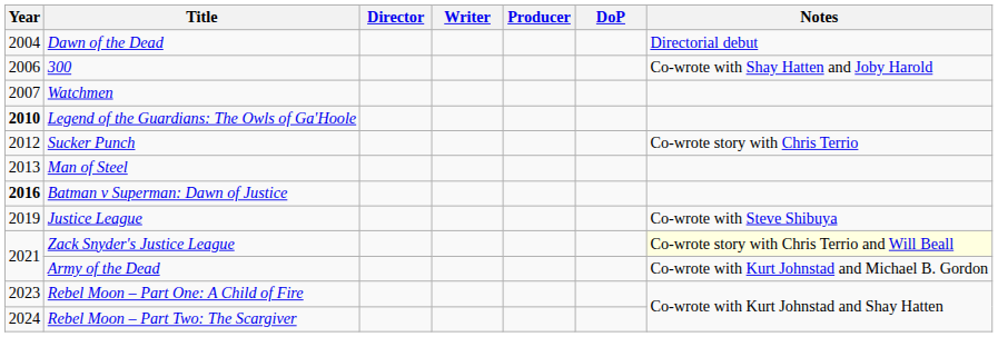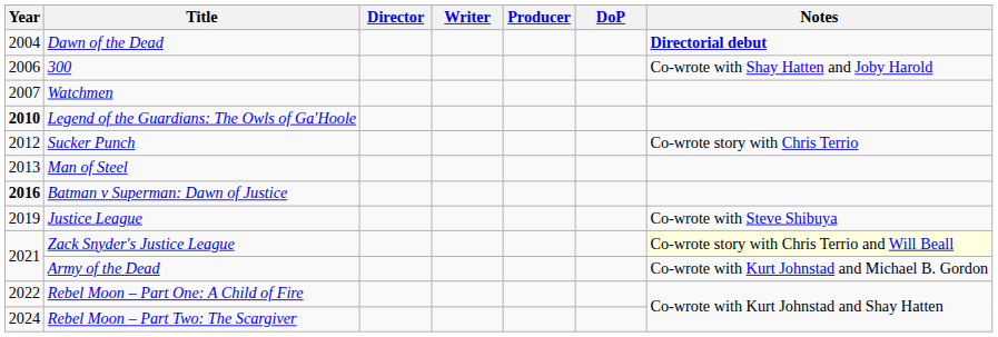Dawn of the Dead | Notes: normal -> bold
Rebel Moon – Part One: A Child of Fire | Year: 2023 -> 2022
